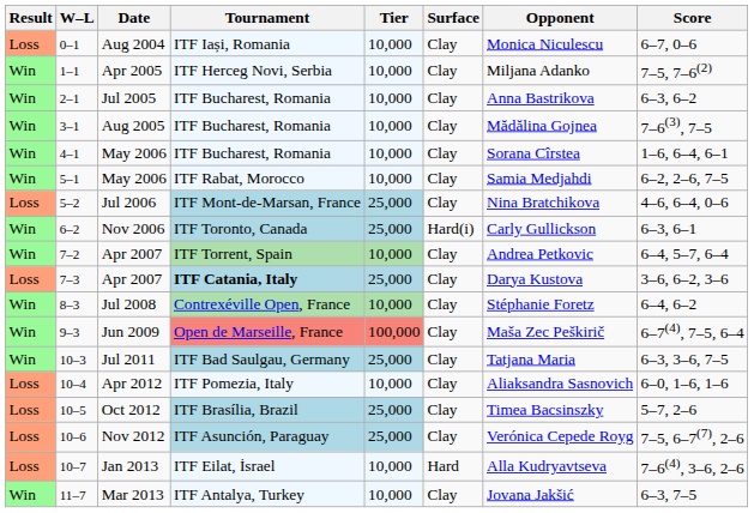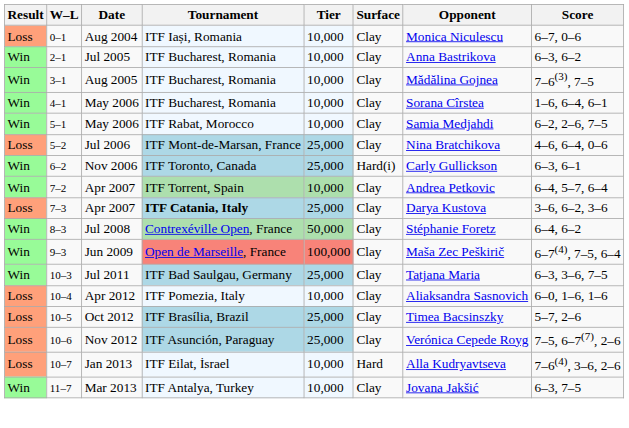- row: Win | 1–1 | Apr 2005 | ITF Herceg Novi, Serbia | 10,000 | Clay | Miljana Adanko | 7–5, 7–6(2)
8–3 | Tier: 10,000 -> 50,000
